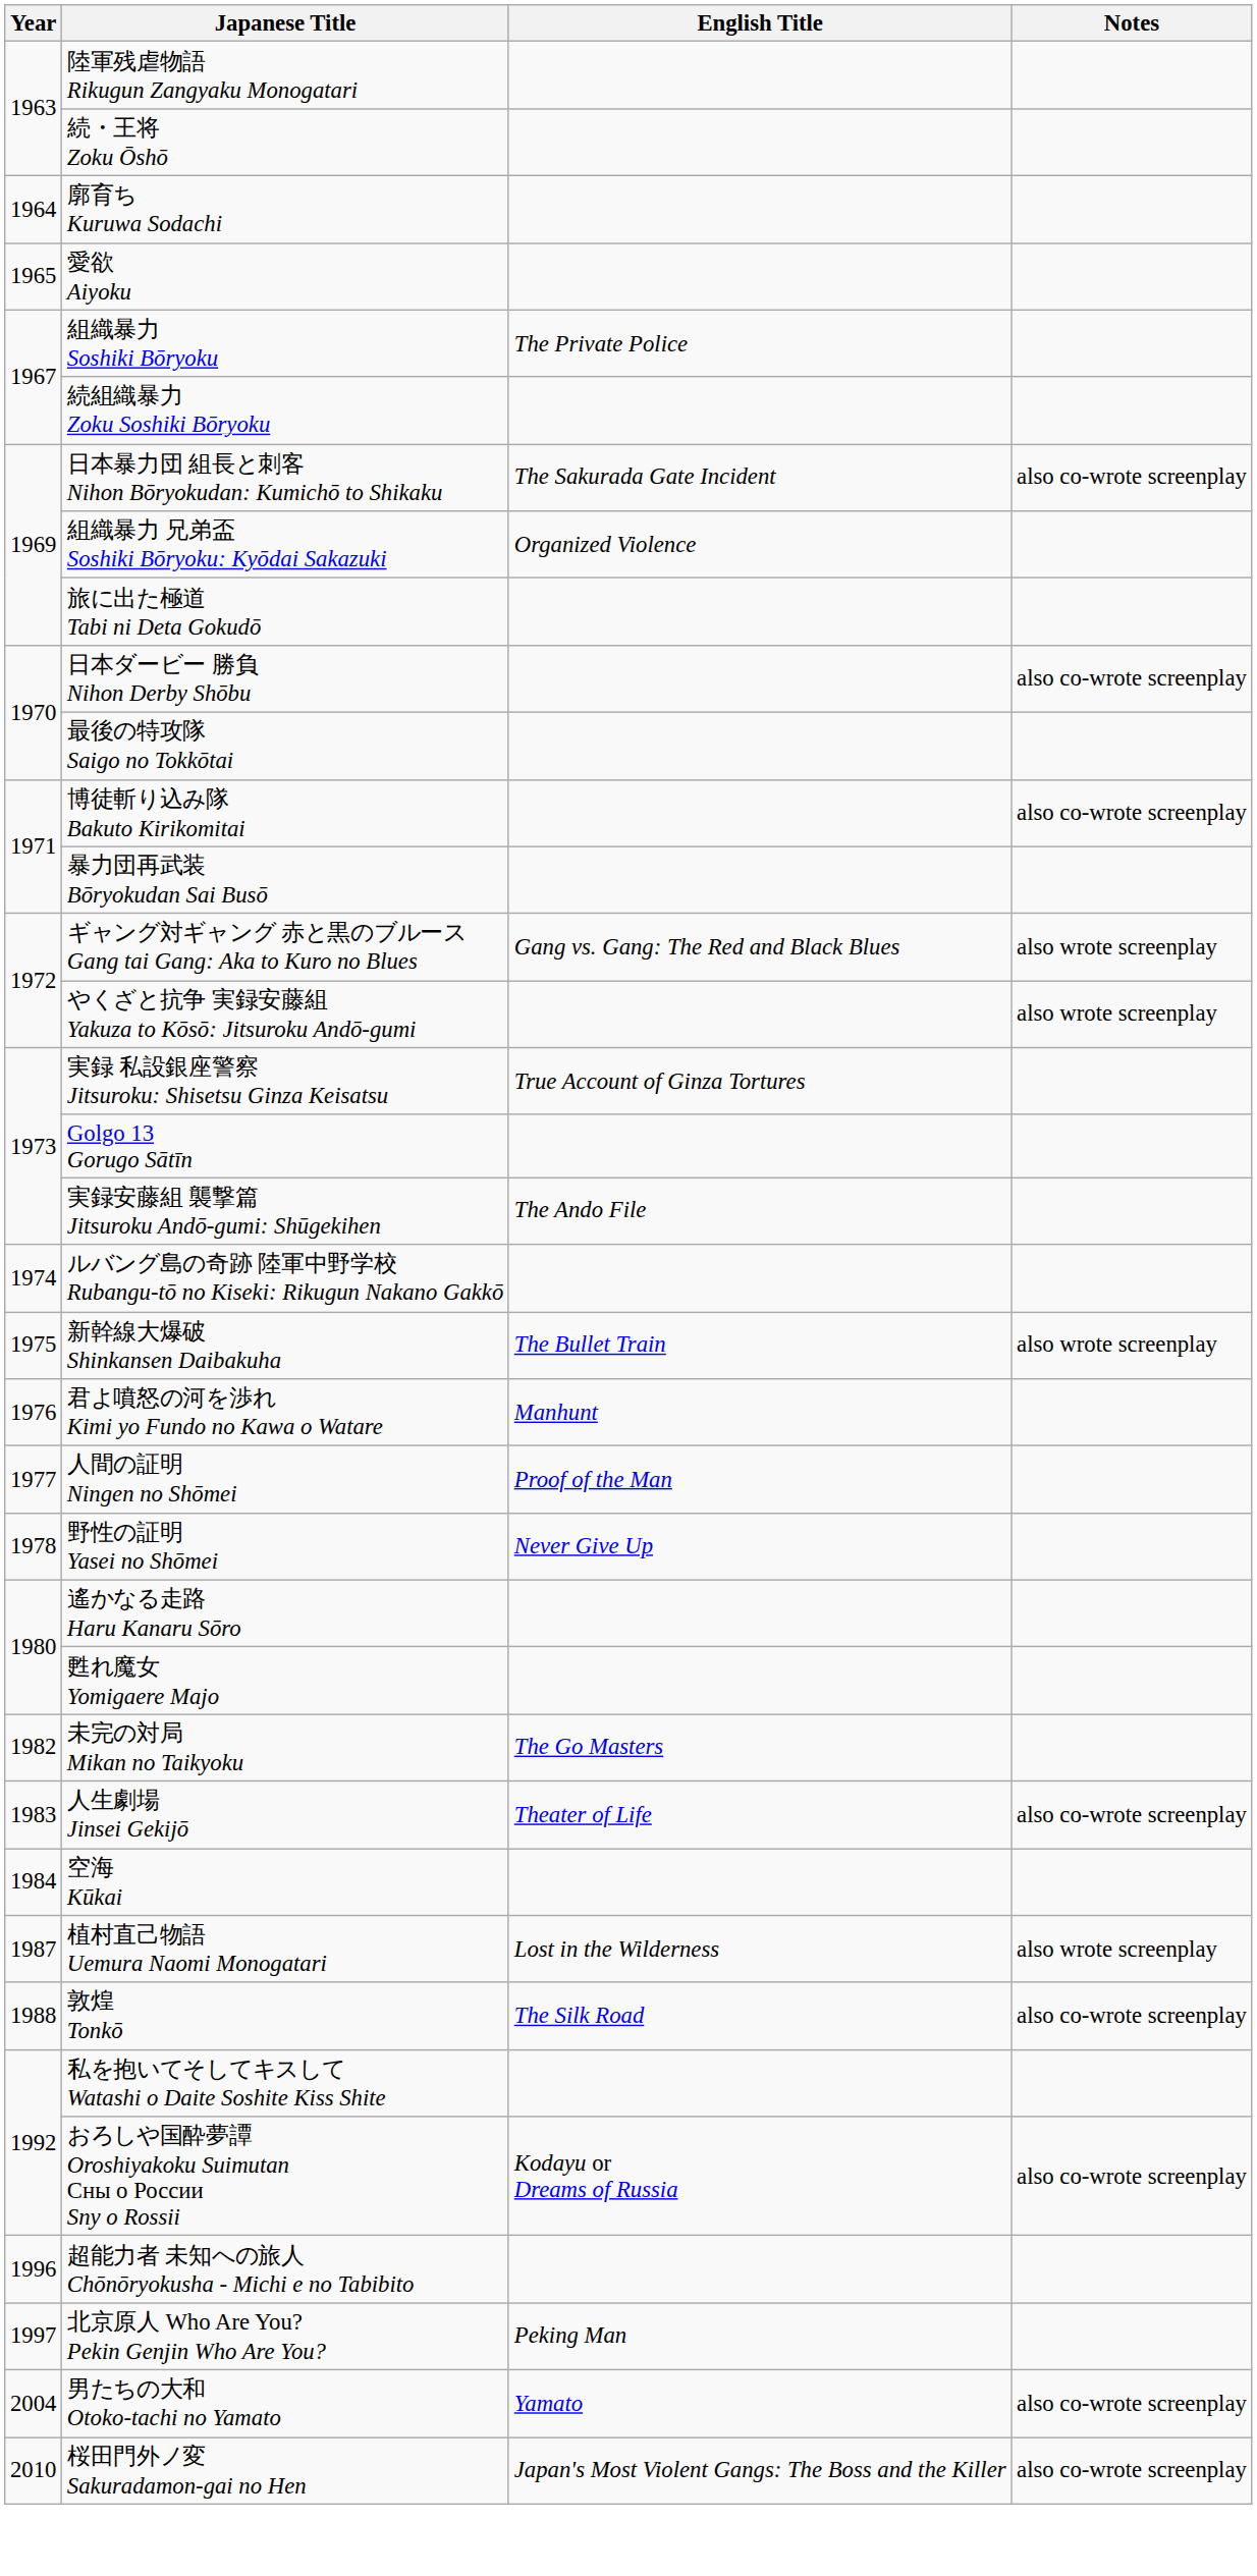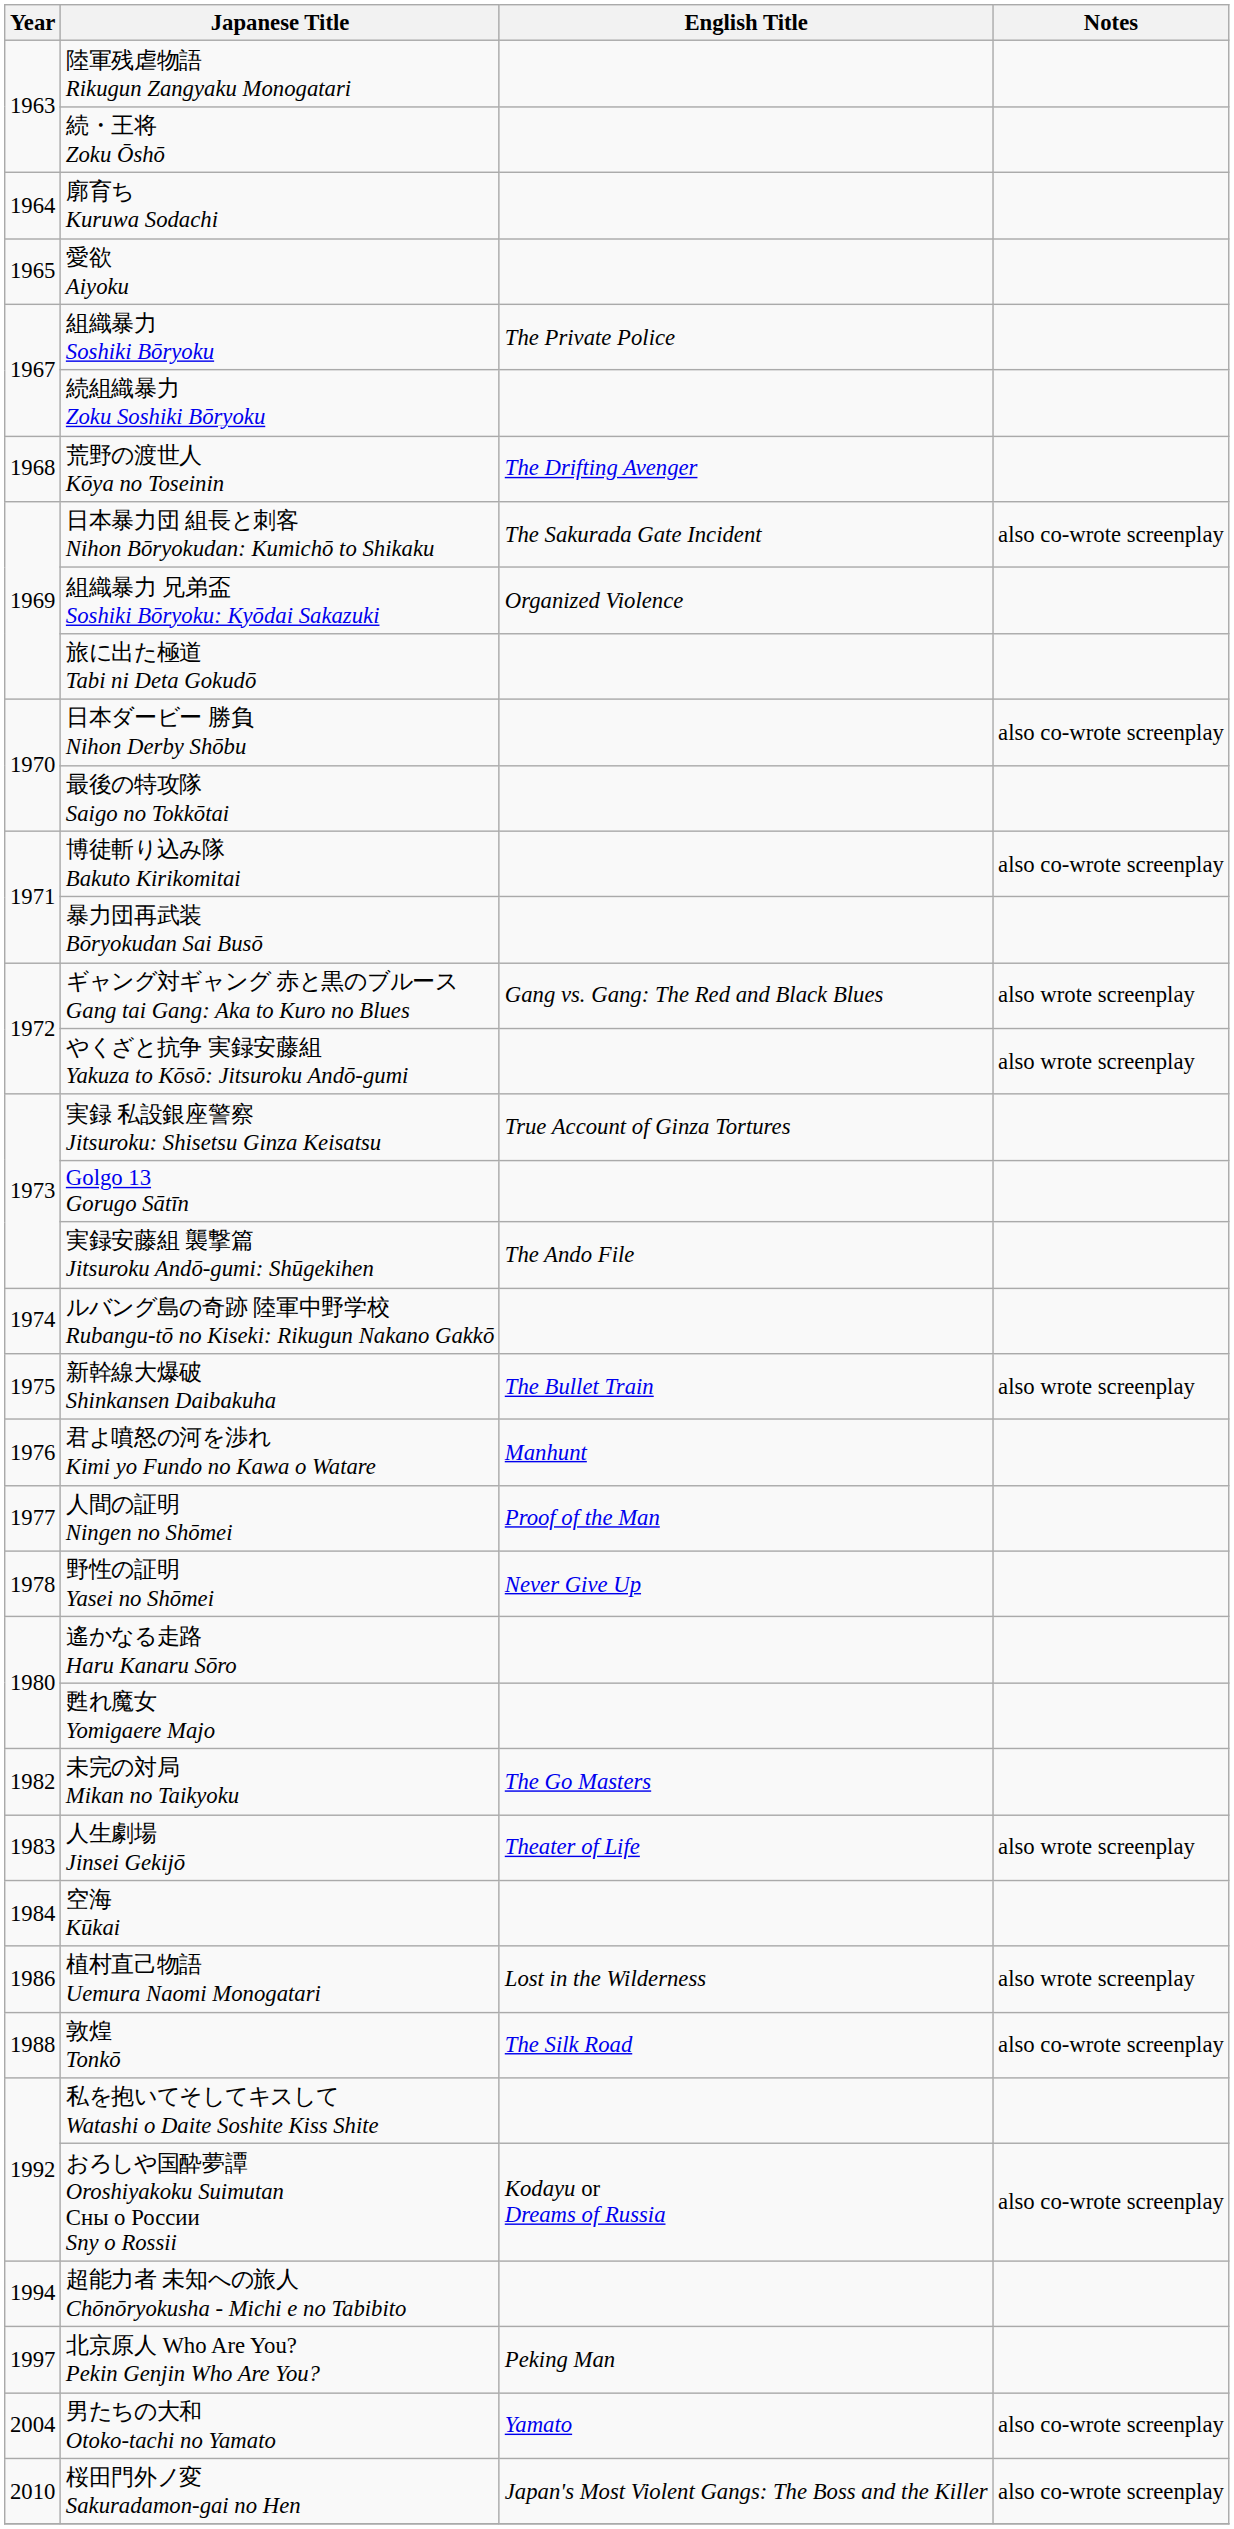+ row: 1968 | 荒野の渡世人 Kōya no Toseinin | The Drifting Avenger
人生劇場 Jinsei Gekijō | Notes: also co-wrote screenplay -> also wrote screenplay
植村直己物語 Uemura Naomi Monogatari | Year: 1987 -> 1986
超能力者 未知への旅人 Chōnōryokusha - Michi e no Tabibito | Year: 1996 -> 1994
